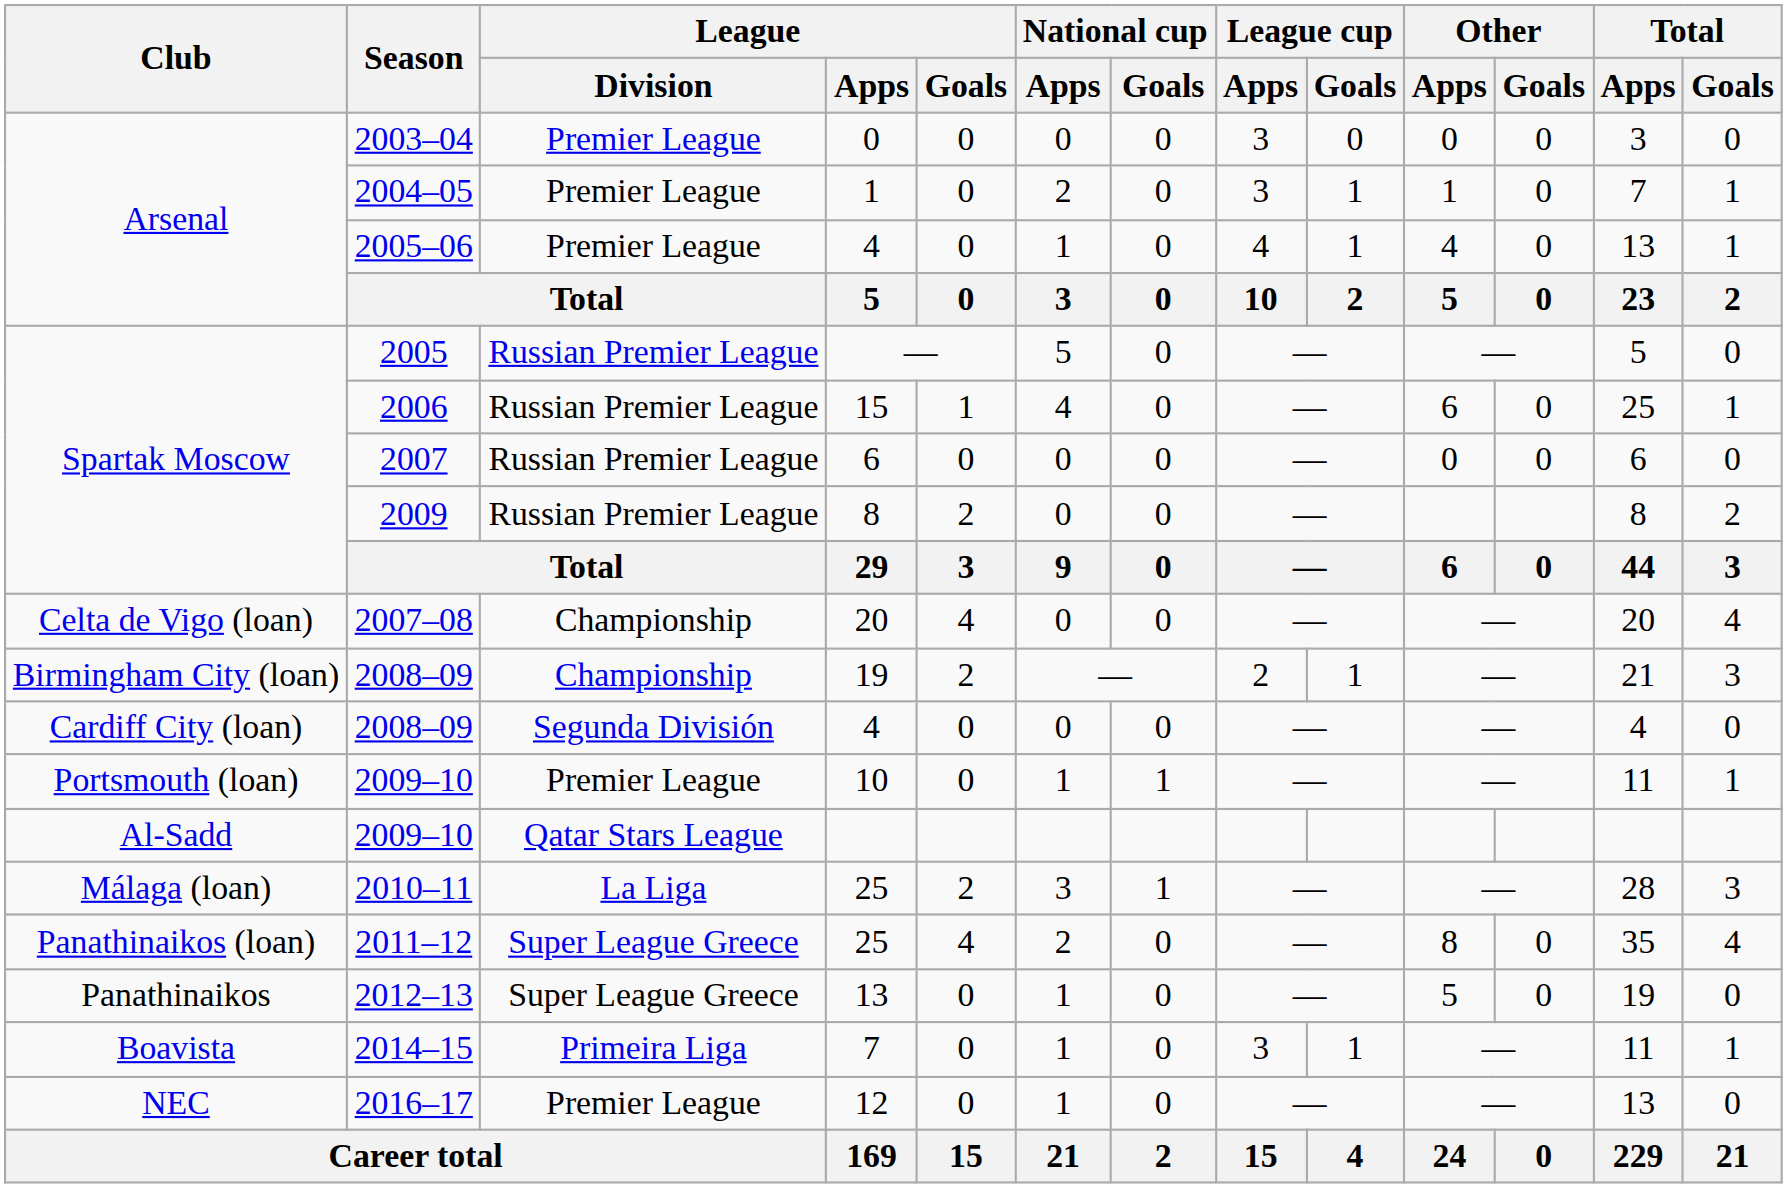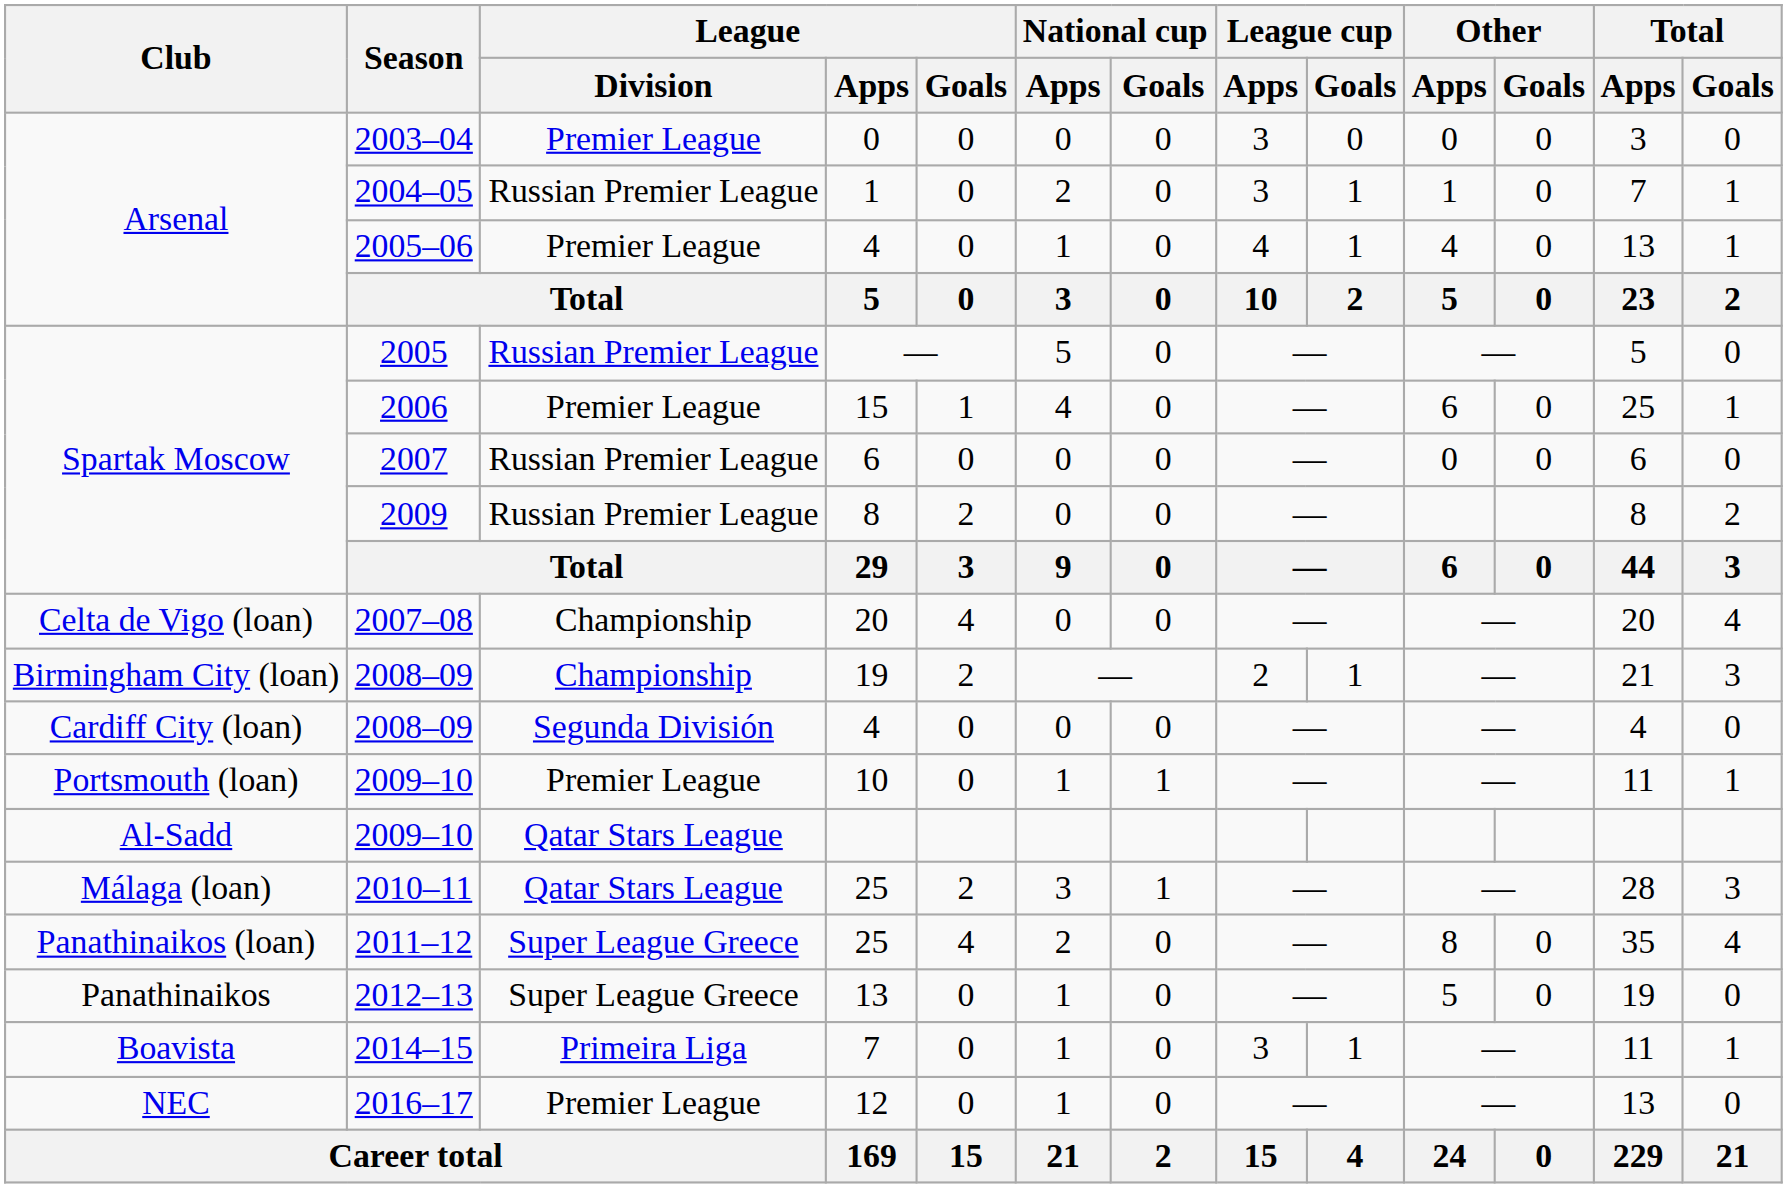2004–05 | League / Division: Premier League -> Russian Premier League
2006 | League / Division: Russian Premier League -> Premier League
2010–11 | League / Division: La Liga -> Qatar Stars League
